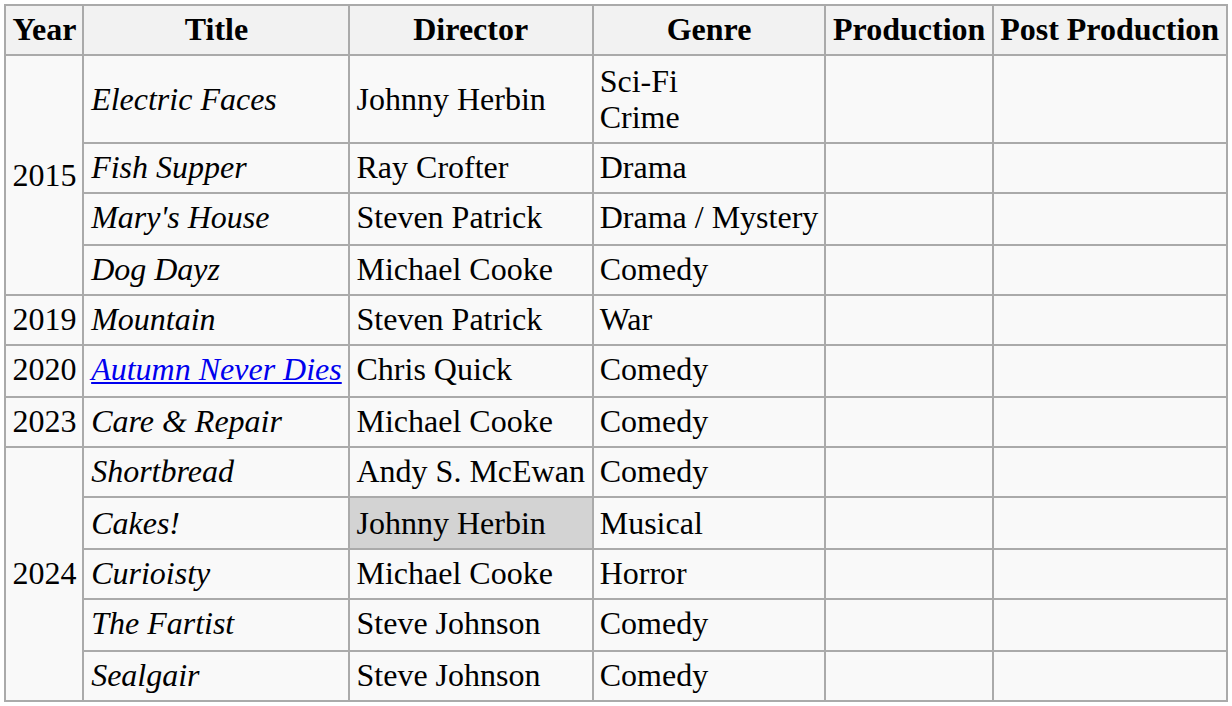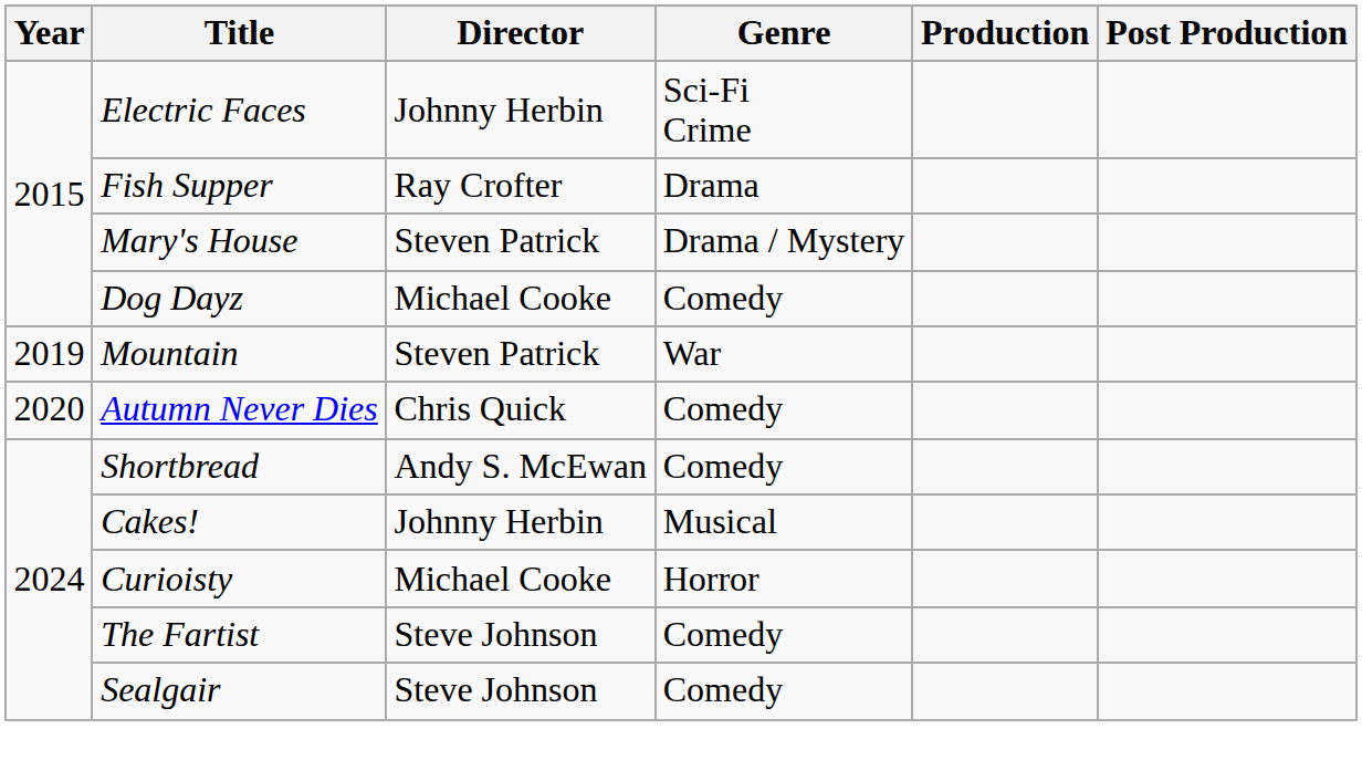- row: 2023 | Care & Repair | Michael Cooke | Comedy
Cakes! | Director: lightgrey background -> no background
